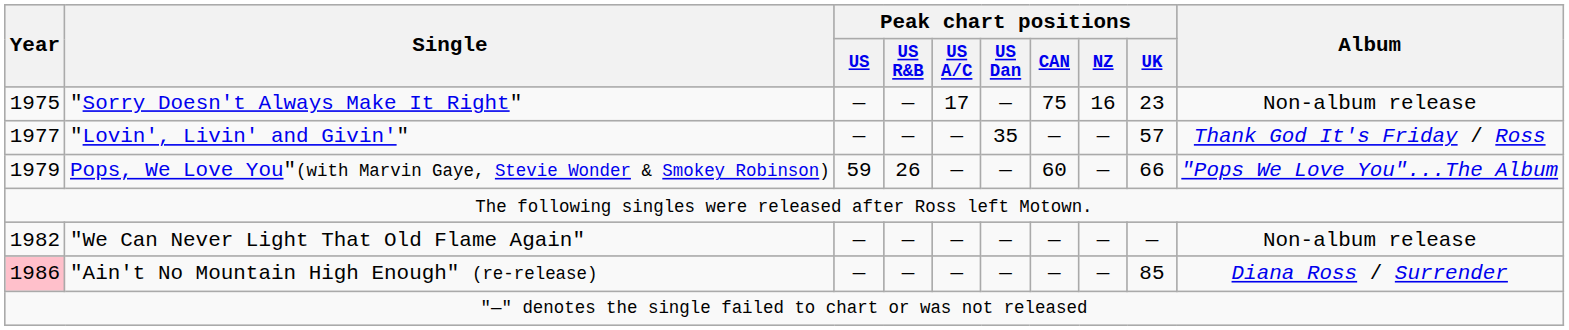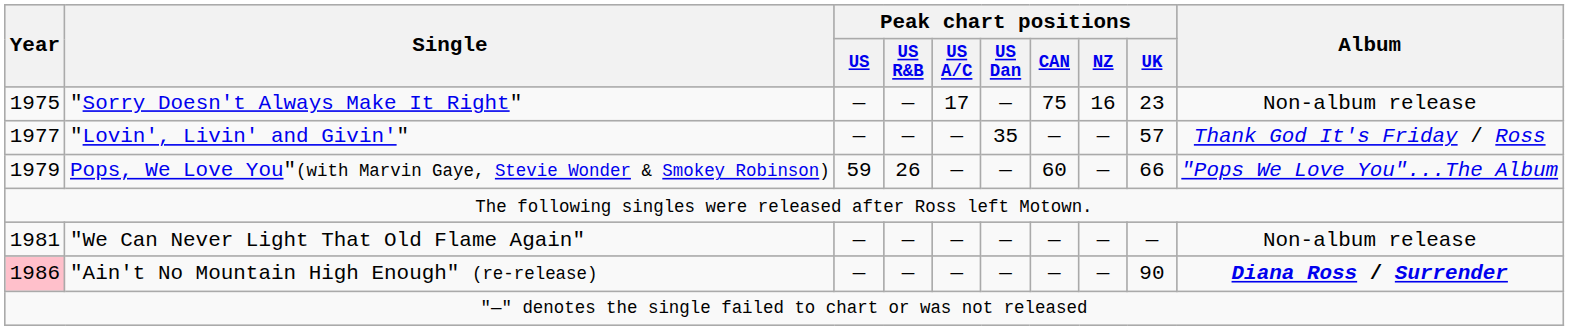"We Can Never Light That Old Flame Again" | Year: 1982 -> 1981
"Ain't No Mountain High Enough" (re-release) | Peak chart positions / UK: 85 -> 90
"Ain't No Mountain High Enough" (re-release) | Album: normal -> bold
